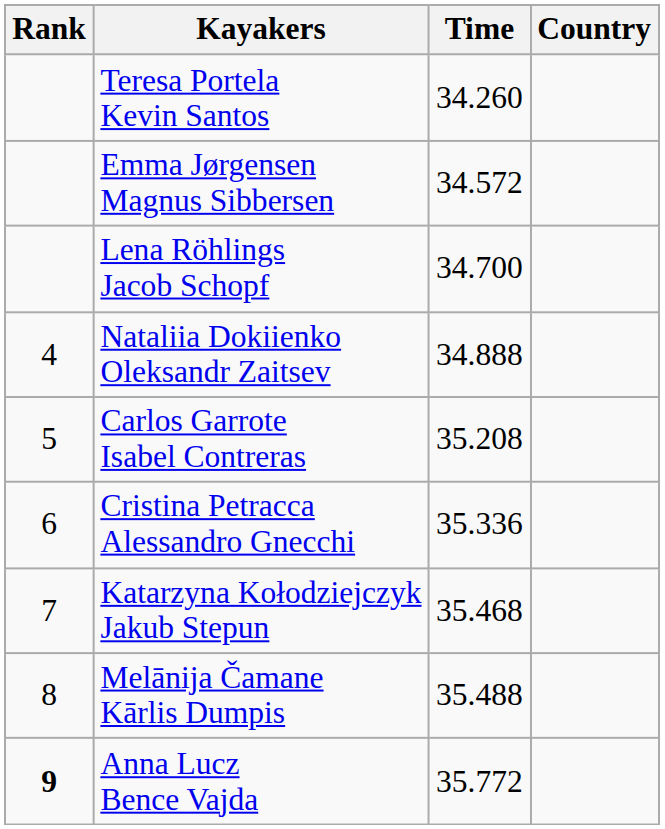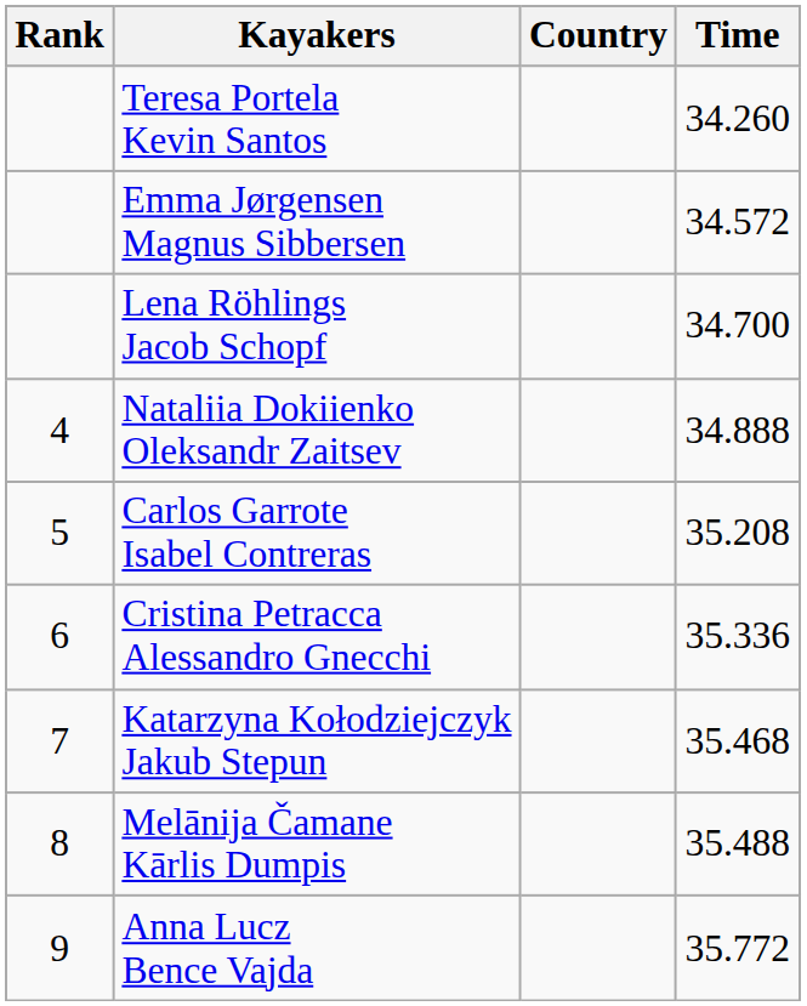columns swapped: Country <-> Time
Anna Lucz Bence Vajda | Rank: bold -> normal
